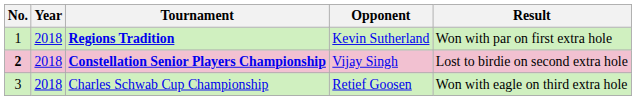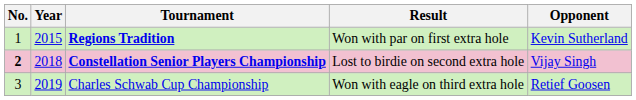columns swapped: Opponent <-> Result
Regions Tradition | Year: 2018 -> 2015
Charles Schwab Cup Championship | Year: 2018 -> 2019
